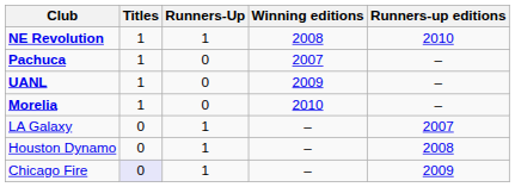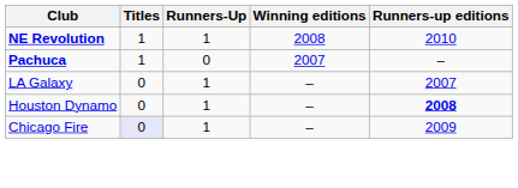- row: UANL | 1 | 0 | 2009 | –
- row: Morelia | 1 | 0 | 2010 | –
Houston Dynamo | Runners-up editions: normal -> bold
